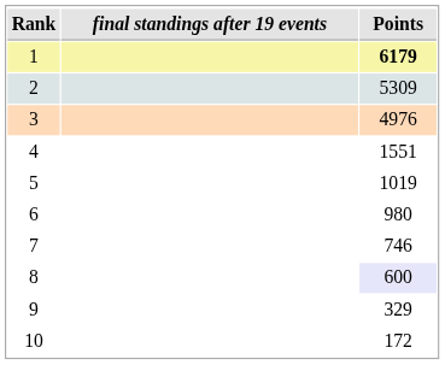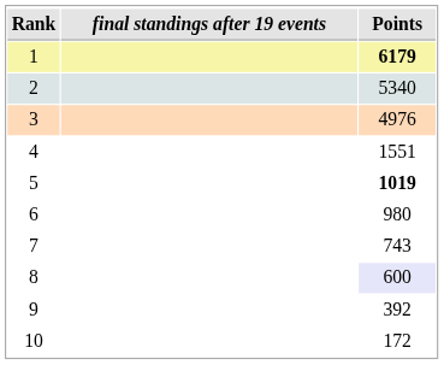2 | Points: 5309 -> 5340
5 | Points: normal -> bold
7 | Points: 746 -> 743
9 | Points: 329 -> 392
